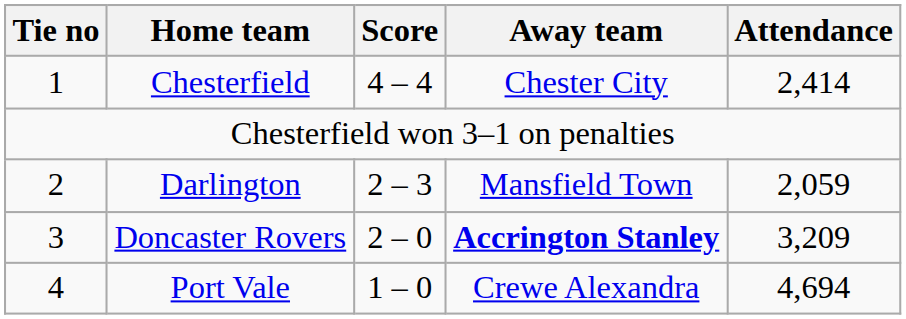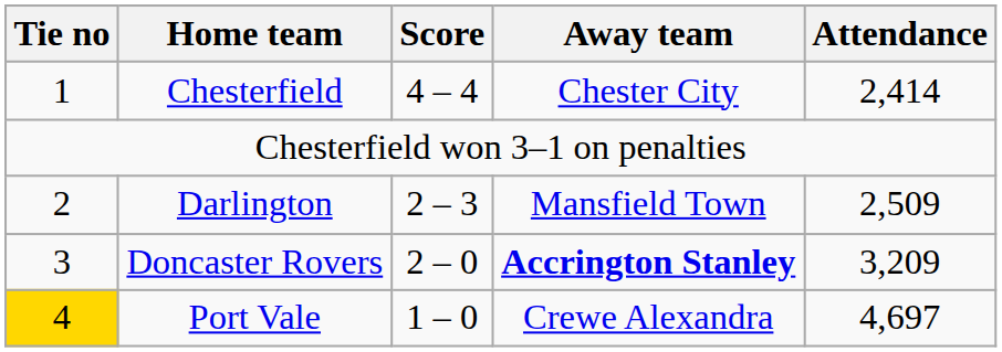Darlington | Attendance: 2,059 -> 2,509
Port Vale | Tie no: no background -> gold background
Port Vale | Attendance: 4,694 -> 4,697
